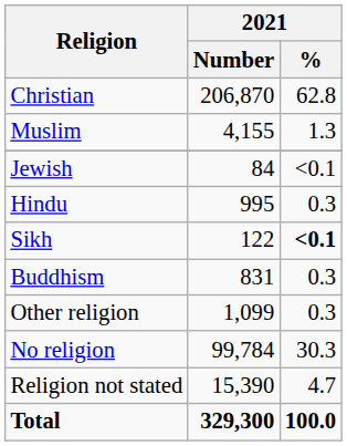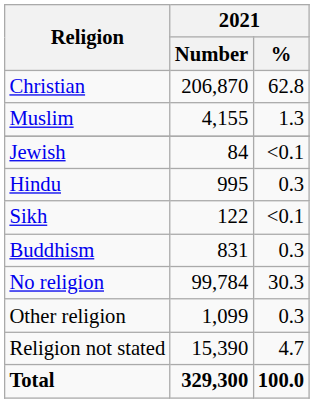Sikh | 2021 / %: bold -> normal
rows swapped: Other religion <-> No religion
